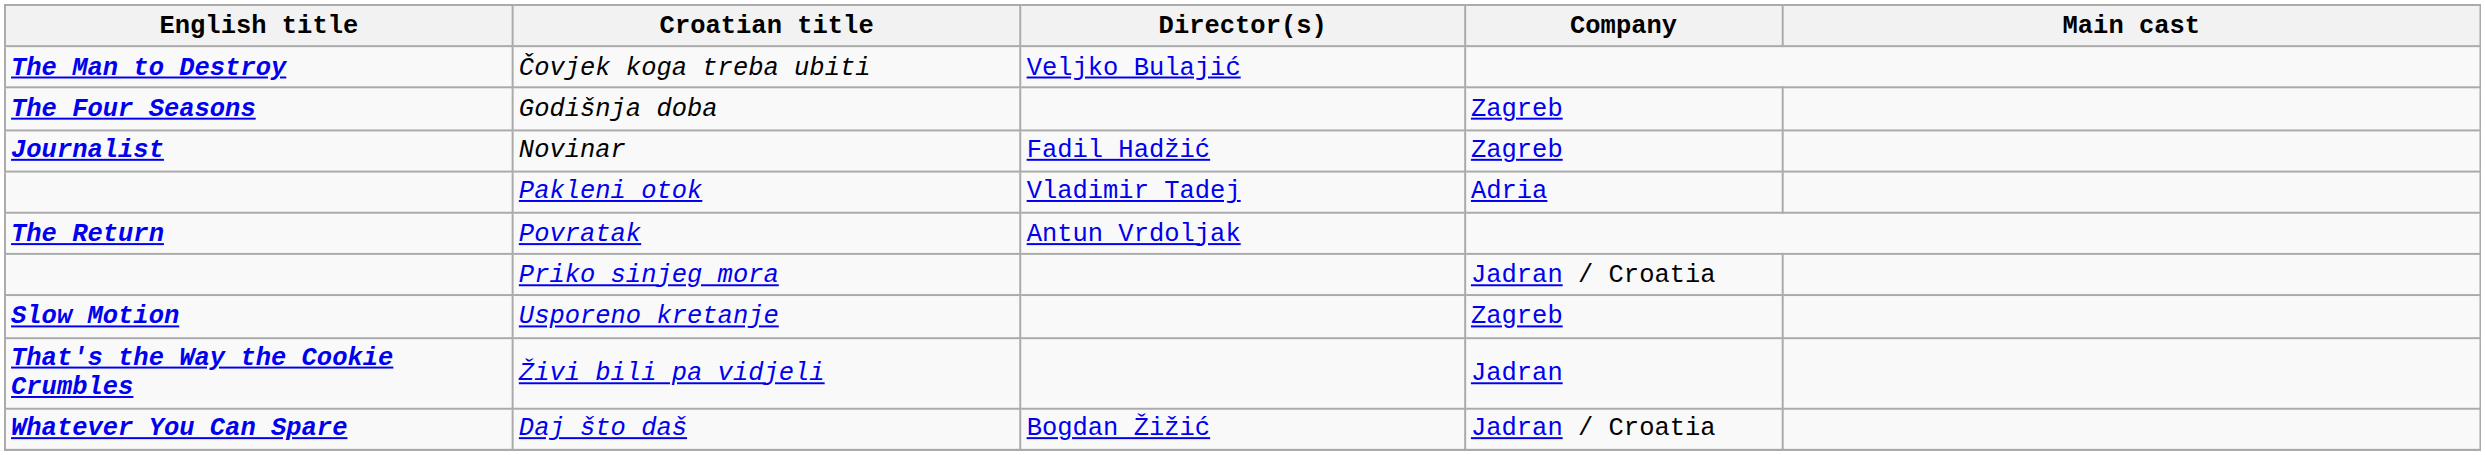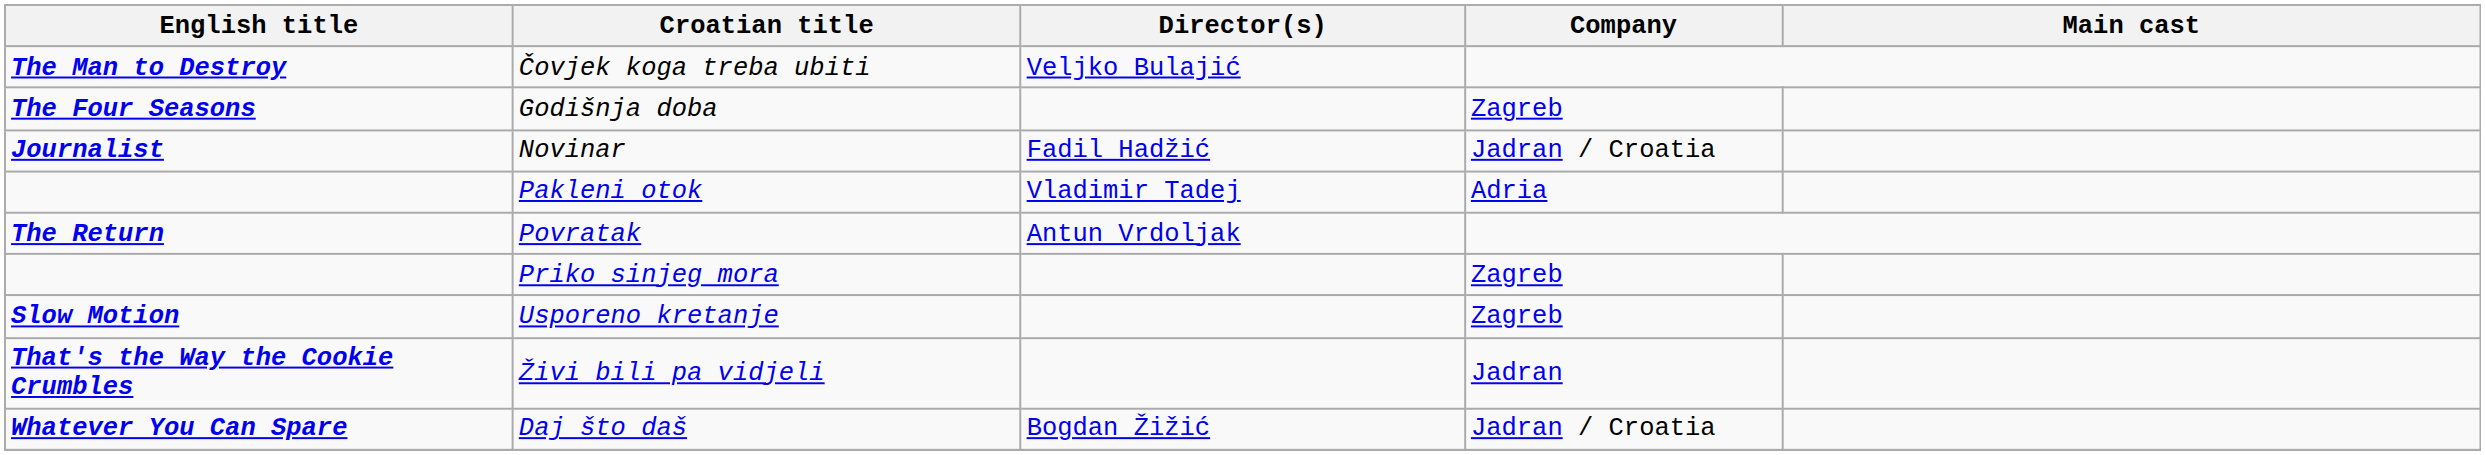Novinar | Company: Zagreb -> Jadran / Croatia
Priko sinjeg mora | Company: Jadran / Croatia -> Zagreb
